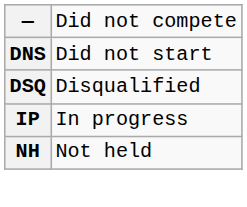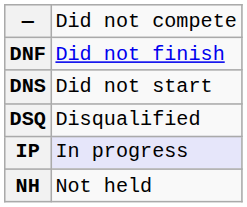+ row: DNF | Did not finish
IP | column 2: no background -> lavender background
